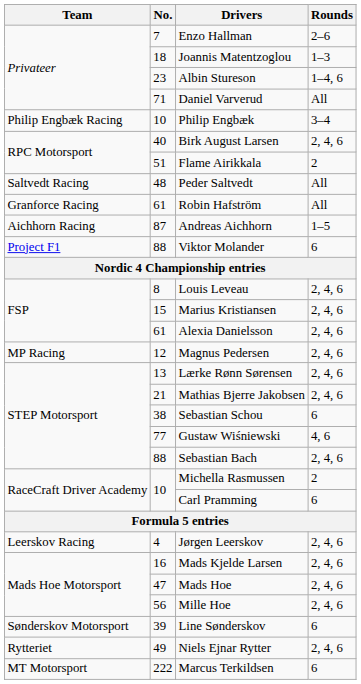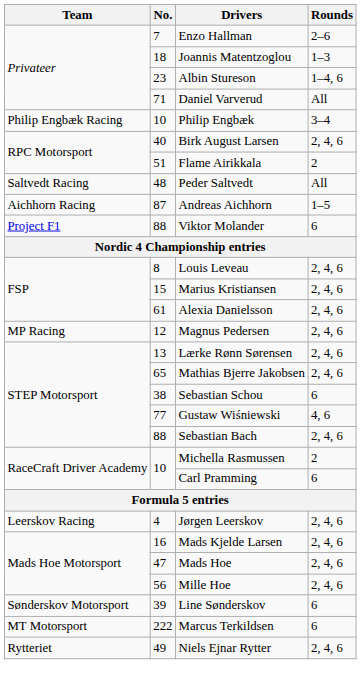- row: Granforce Racing | 61 | Robin Hafström | All
Mathias Bjerre Jakobsen | No.: 21 -> 65
rows swapped: Niels Ejnar Rytter <-> Marcus Terkildsen
